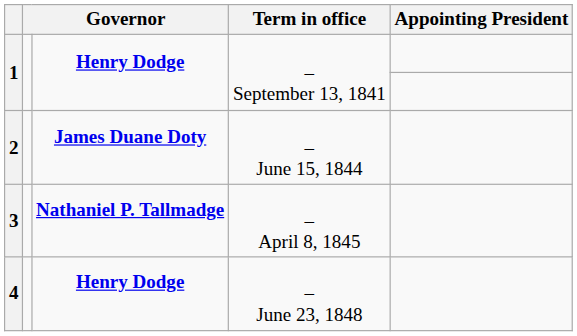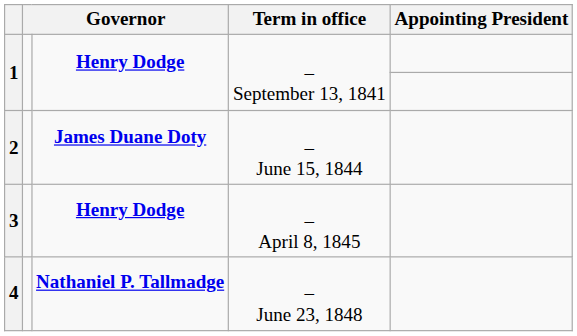3 | column 3: Nathaniel P. Tallmadge -> Henry Dodge
4 | column 3: Henry Dodge -> Nathaniel P. Tallmadge
